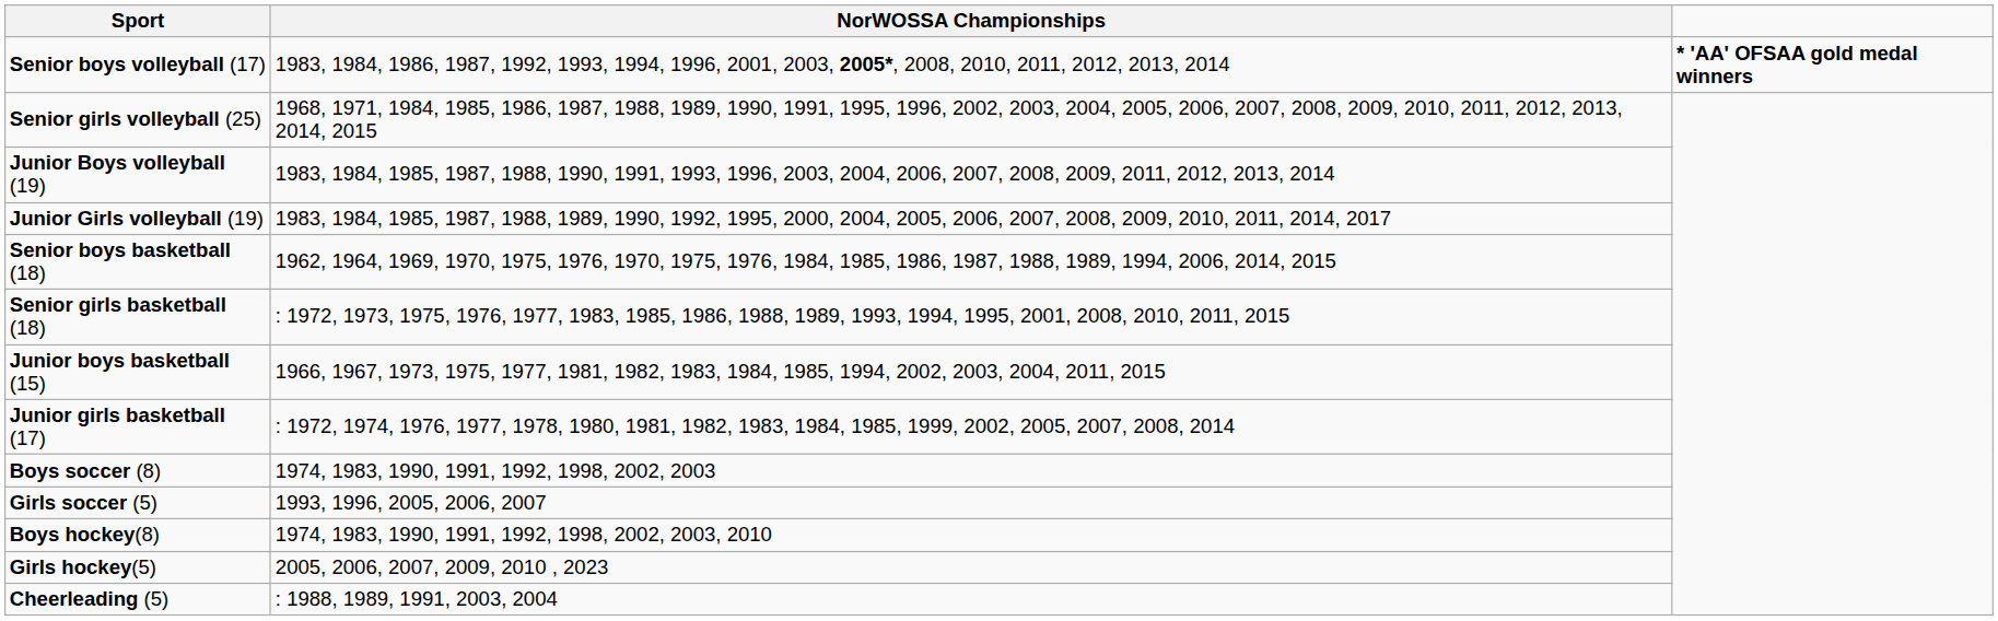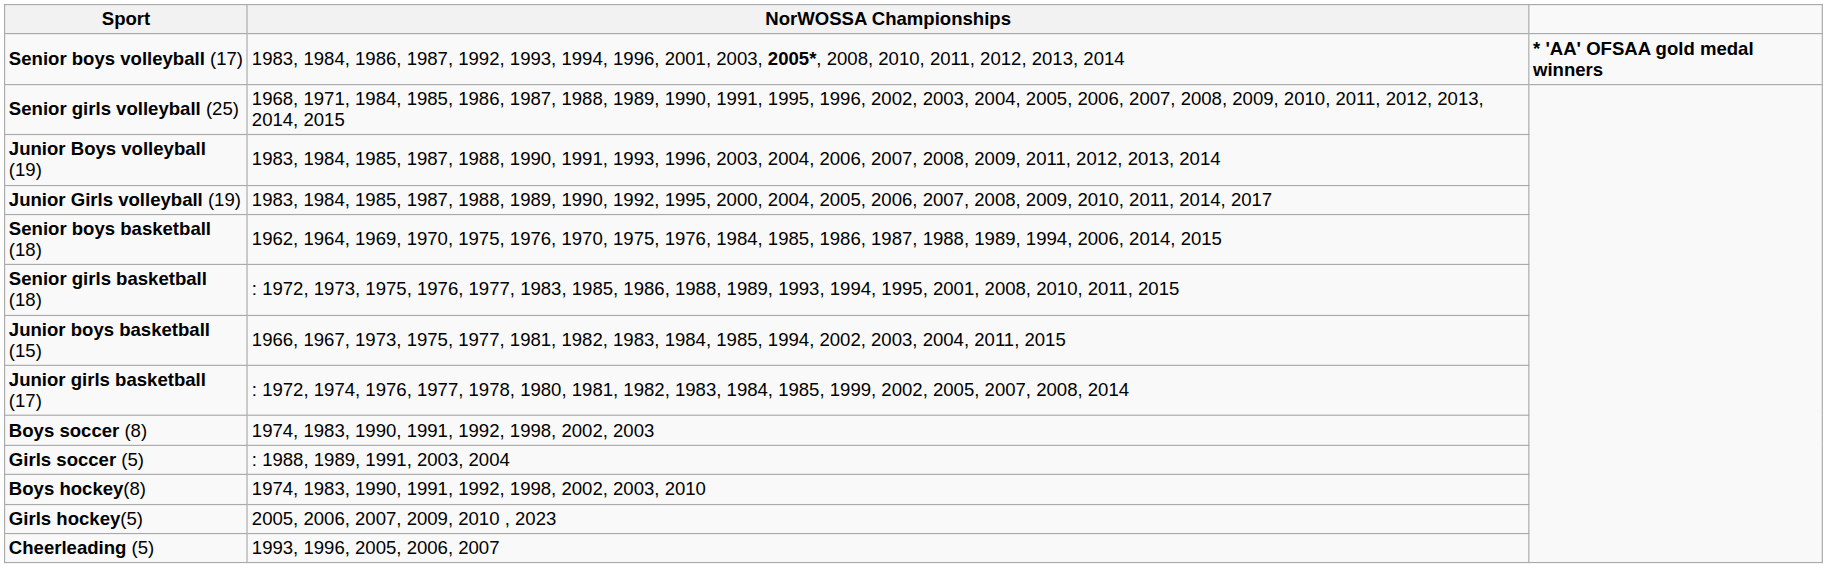Girls soccer (5) | NorWOSSA Championships: 1993, 1996, 2005, 2006, 2007 -> : 1988, 1989, 1991, 2003, 2004
Cheerleading (5) | NorWOSSA Championships: : 1988, 1989, 1991, 2003, 2004 -> 1993, 1996, 2005, 2006, 2007
